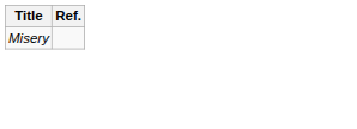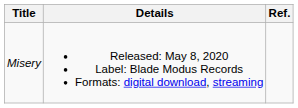+ column: Details | Released: May 8, 2020 Label: Blade Modus Records Formats: digital download, streaming
